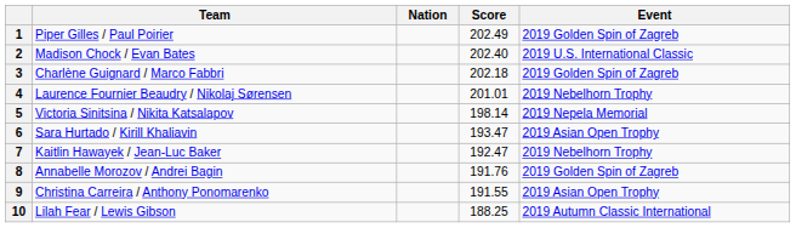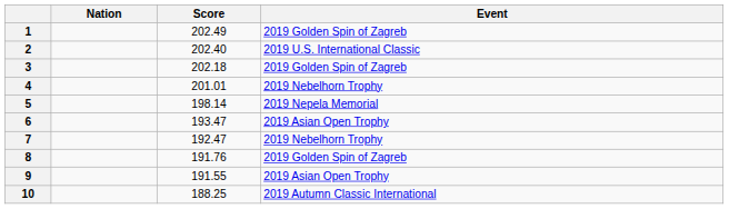- column: Team | Piper Gilles / Paul Poirier | Madison Chock / Evan Bates | Charlène Guignard / Marco Fabbri | Laurence Fournier Beaudry / Nikolaj Sørensen | Victoria Sinitsina / Nikita Katsalapov | Sara Hurtado / Kirill Khaliavin | Kaitlin Hawayek / Jean-Luc Baker | Annabelle Morozov / Andrei Bagin | Christina Carreira / Anthony Ponomarenko | Lilah Fear / Lewis Gibson
